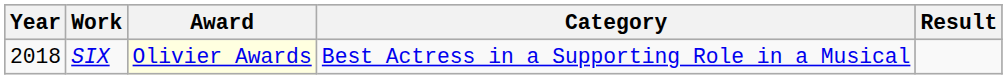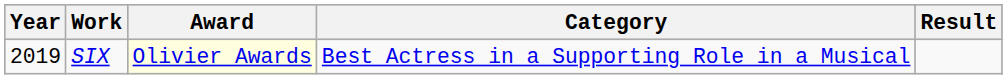SIX | Year: 2018 -> 2019
